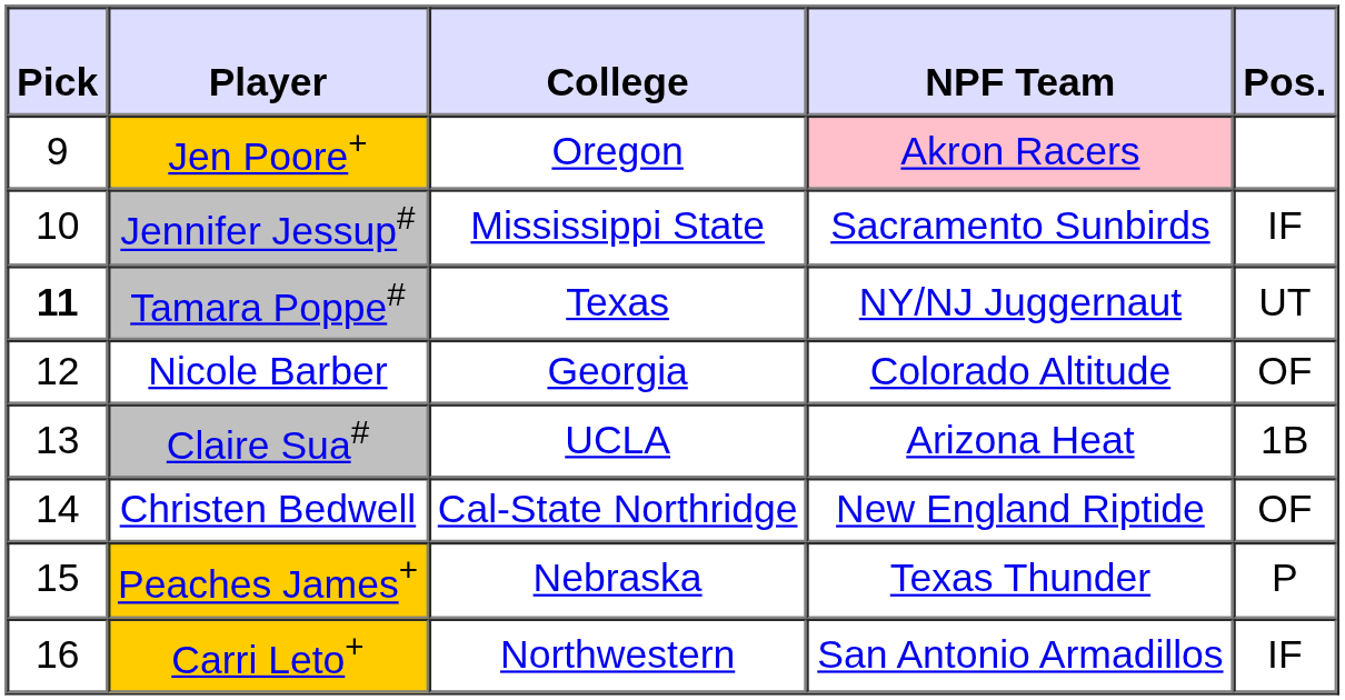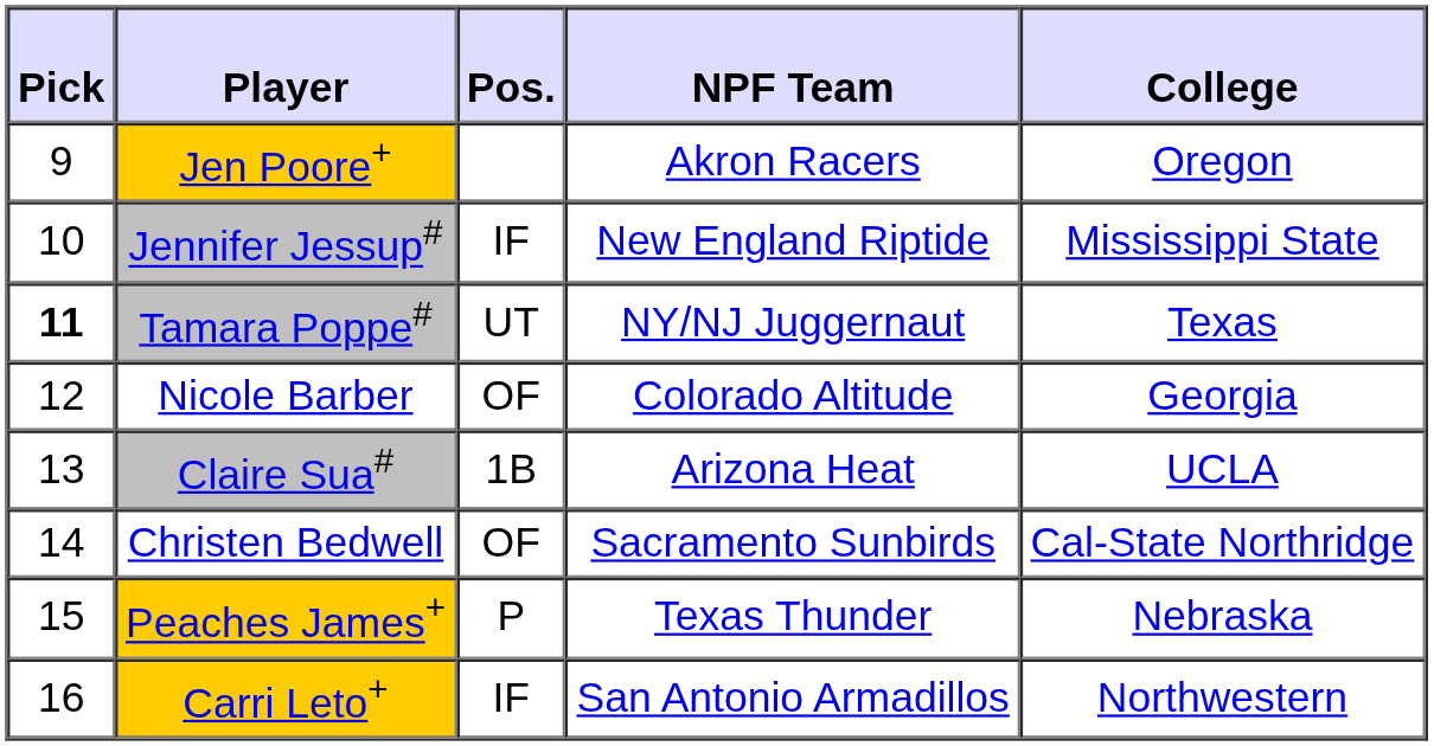columns swapped: Pos. <-> College
Jen Poore+ | NPF Team: pink background -> no background
Jennifer Jessup# | NPF Team: Sacramento Sunbirds -> New England Riptide
Christen Bedwell | NPF Team: New England Riptide -> Sacramento Sunbirds
